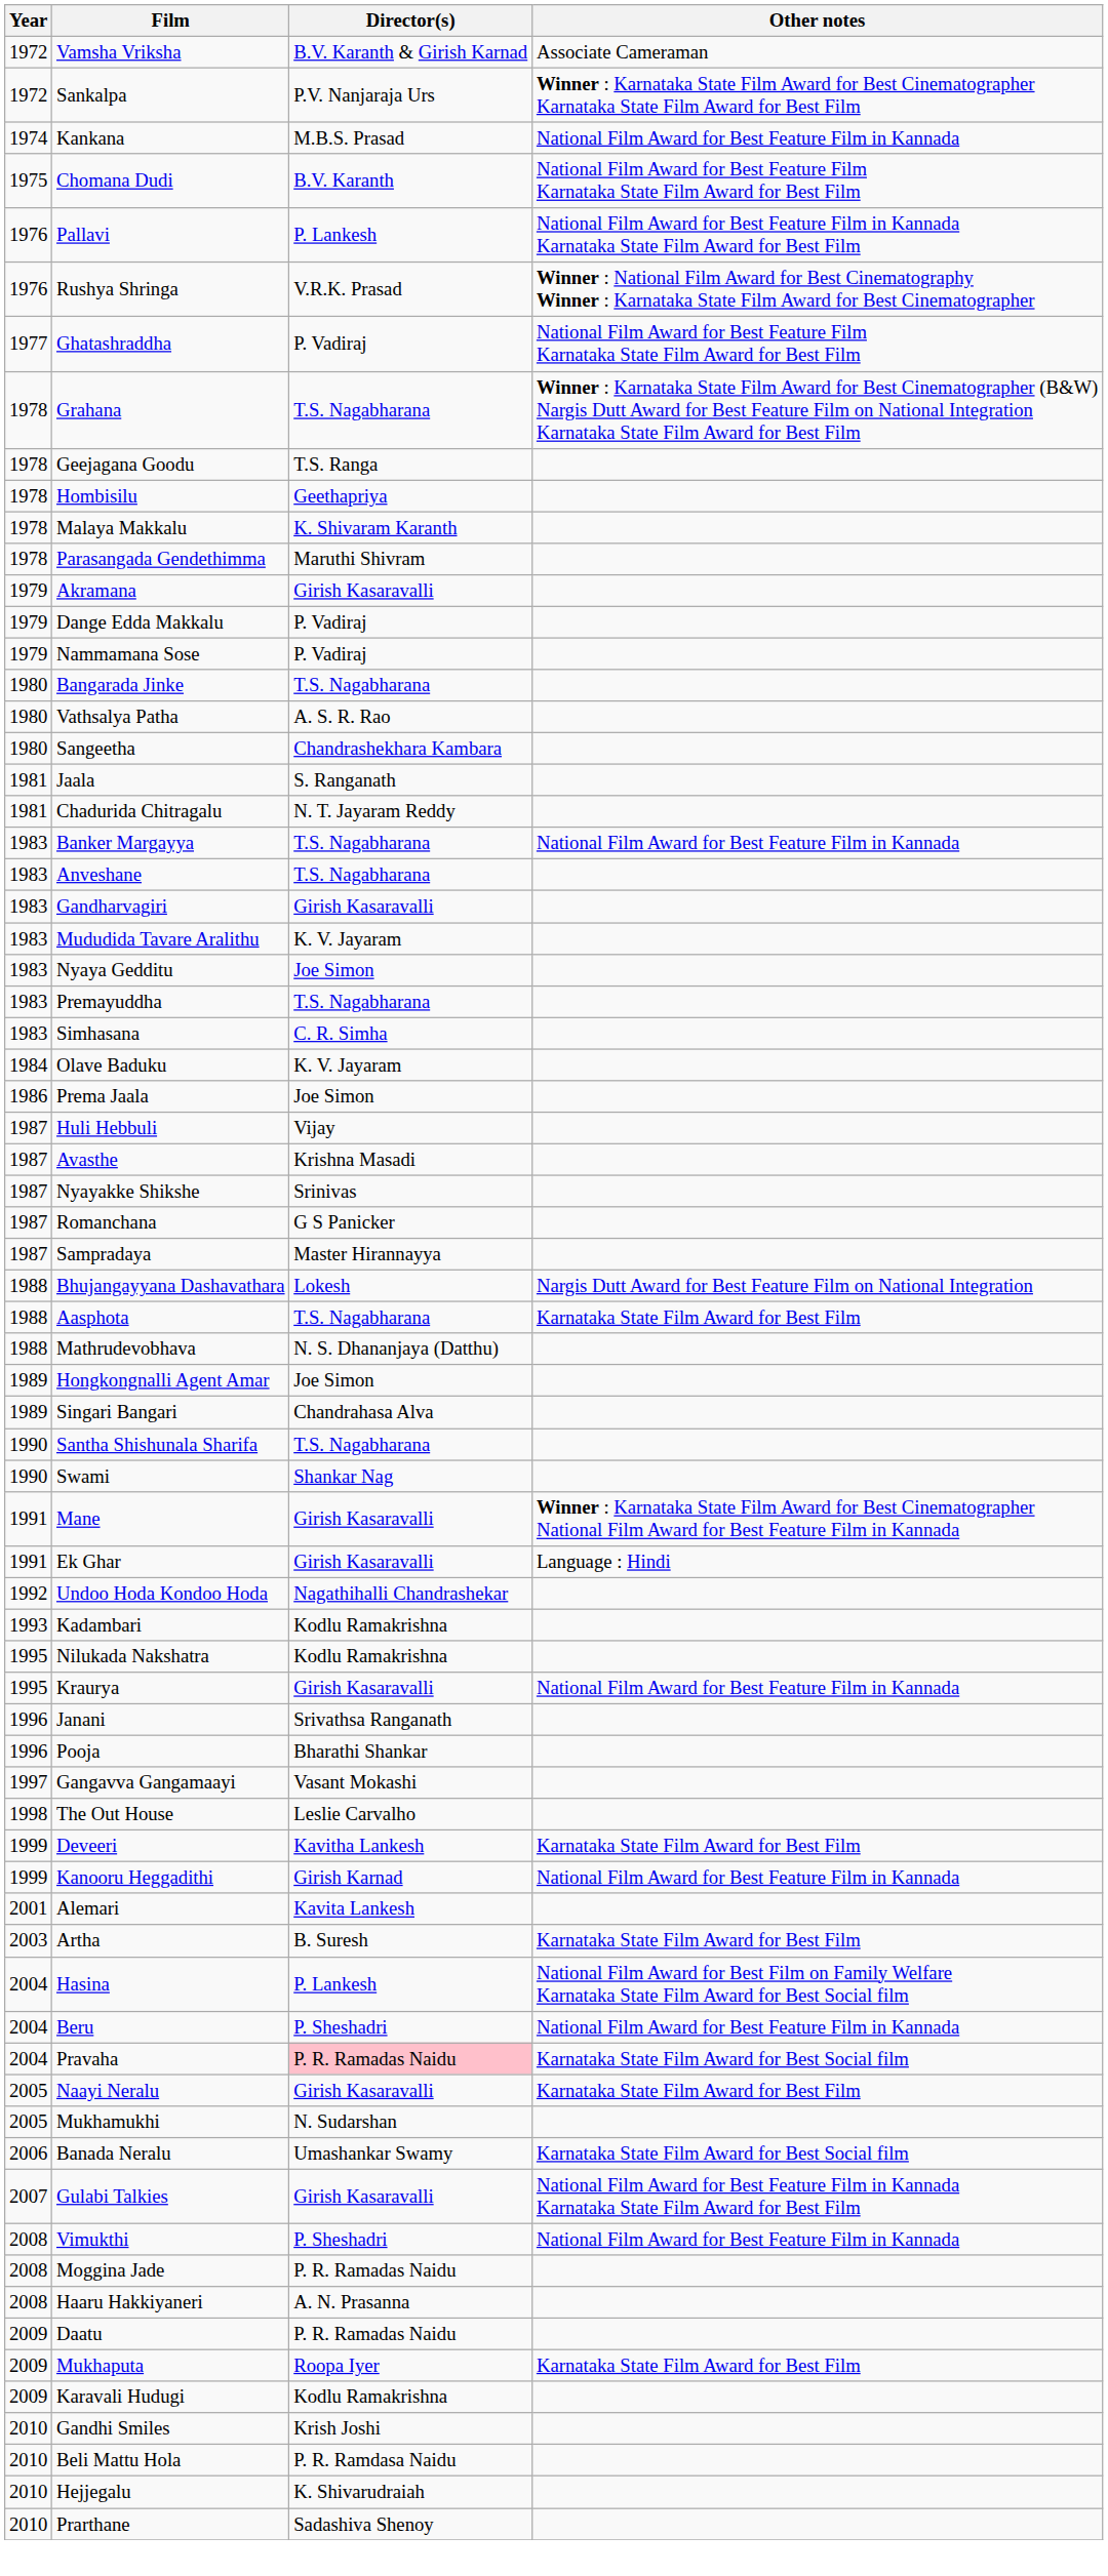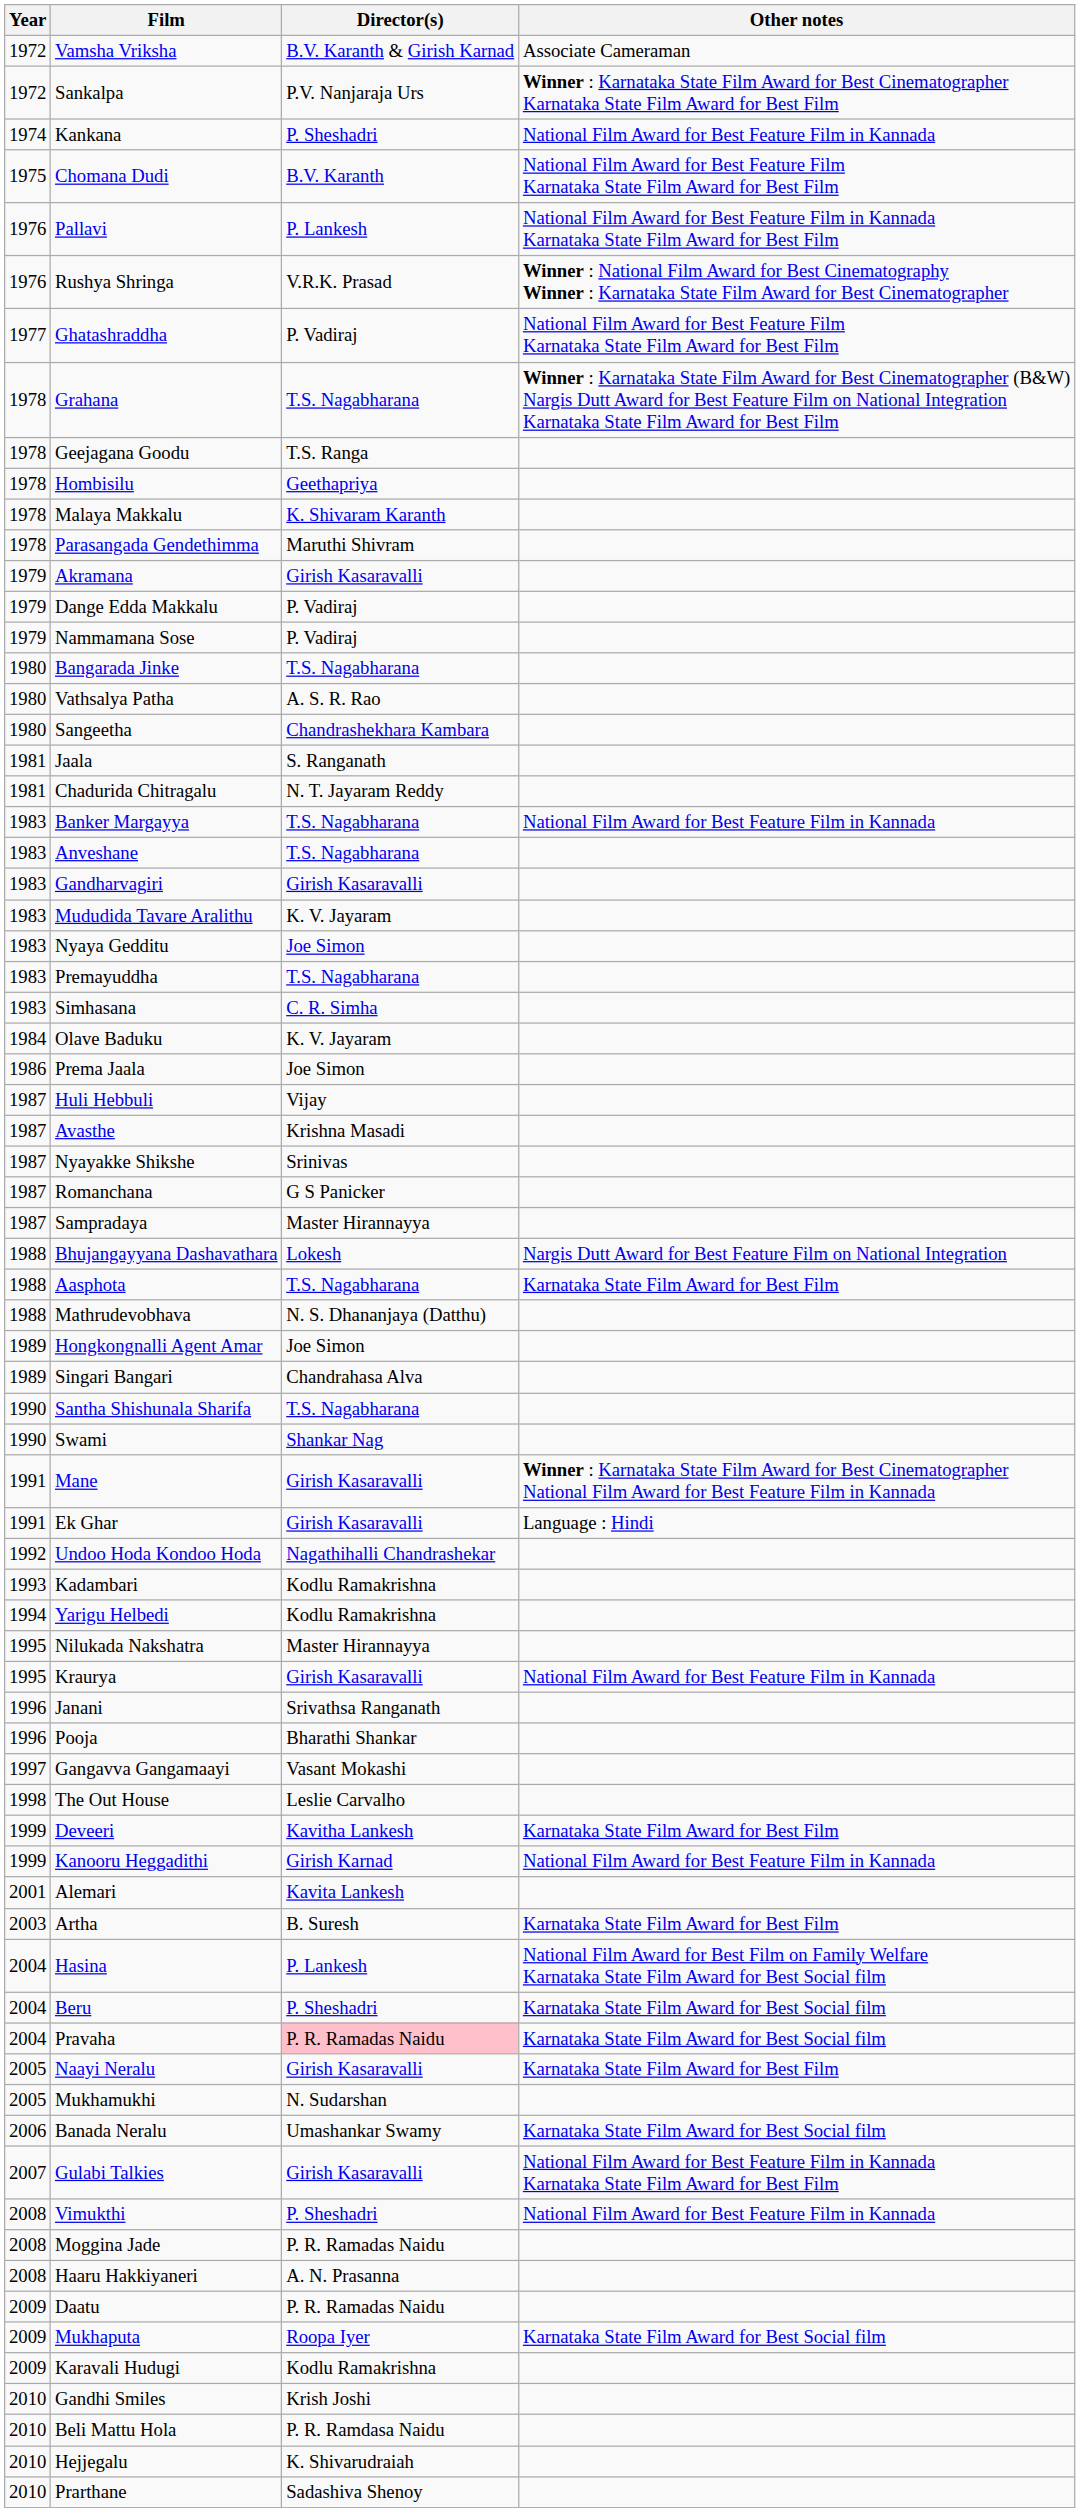Kankana | Director(s): M.B.S. Prasad -> P. Sheshadri
+ row: 1994 | Yarigu Helbedi | Kodlu Ramakrishna
Nilukada Nakshatra | Director(s): Kodlu Ramakrishna -> Master Hirannayya
Beru | Other notes: National Film Award for Best Feature Film in Kannada -> Karnataka State Film Award for Best Social film
Mukhaputa | Other notes: Karnataka State Film Award for Best Film -> Karnataka State Film Award for Best Social film
